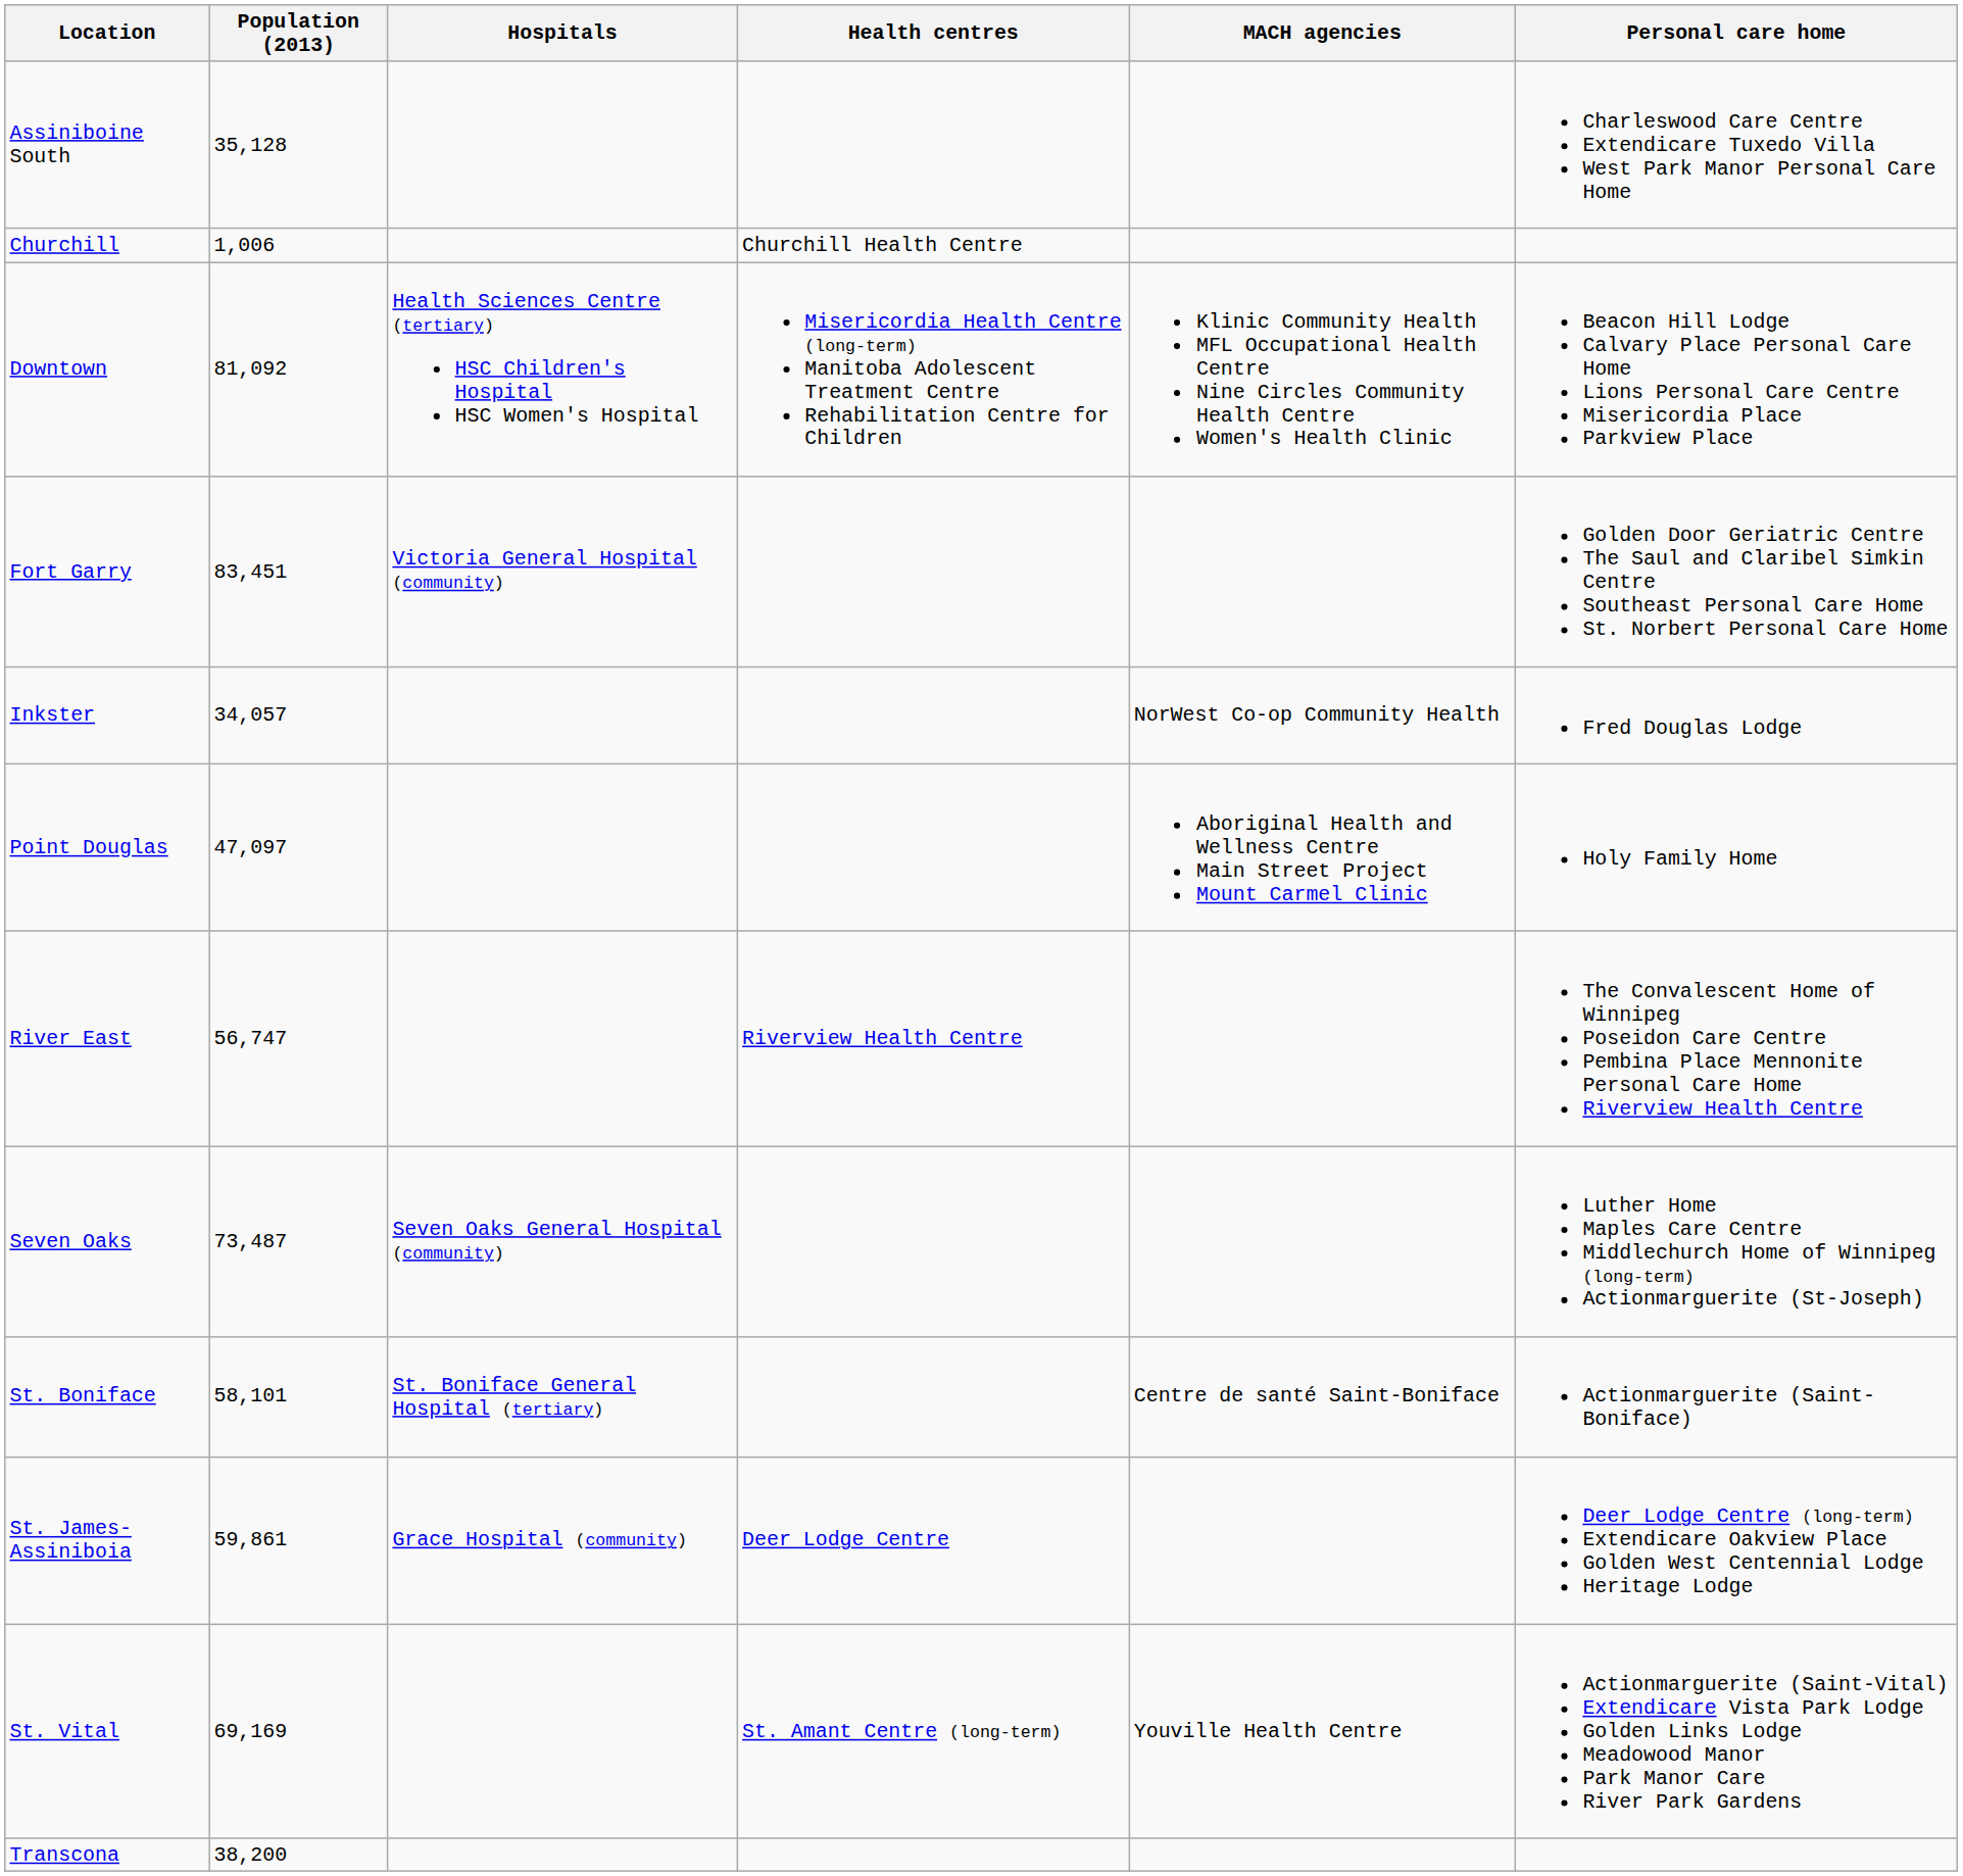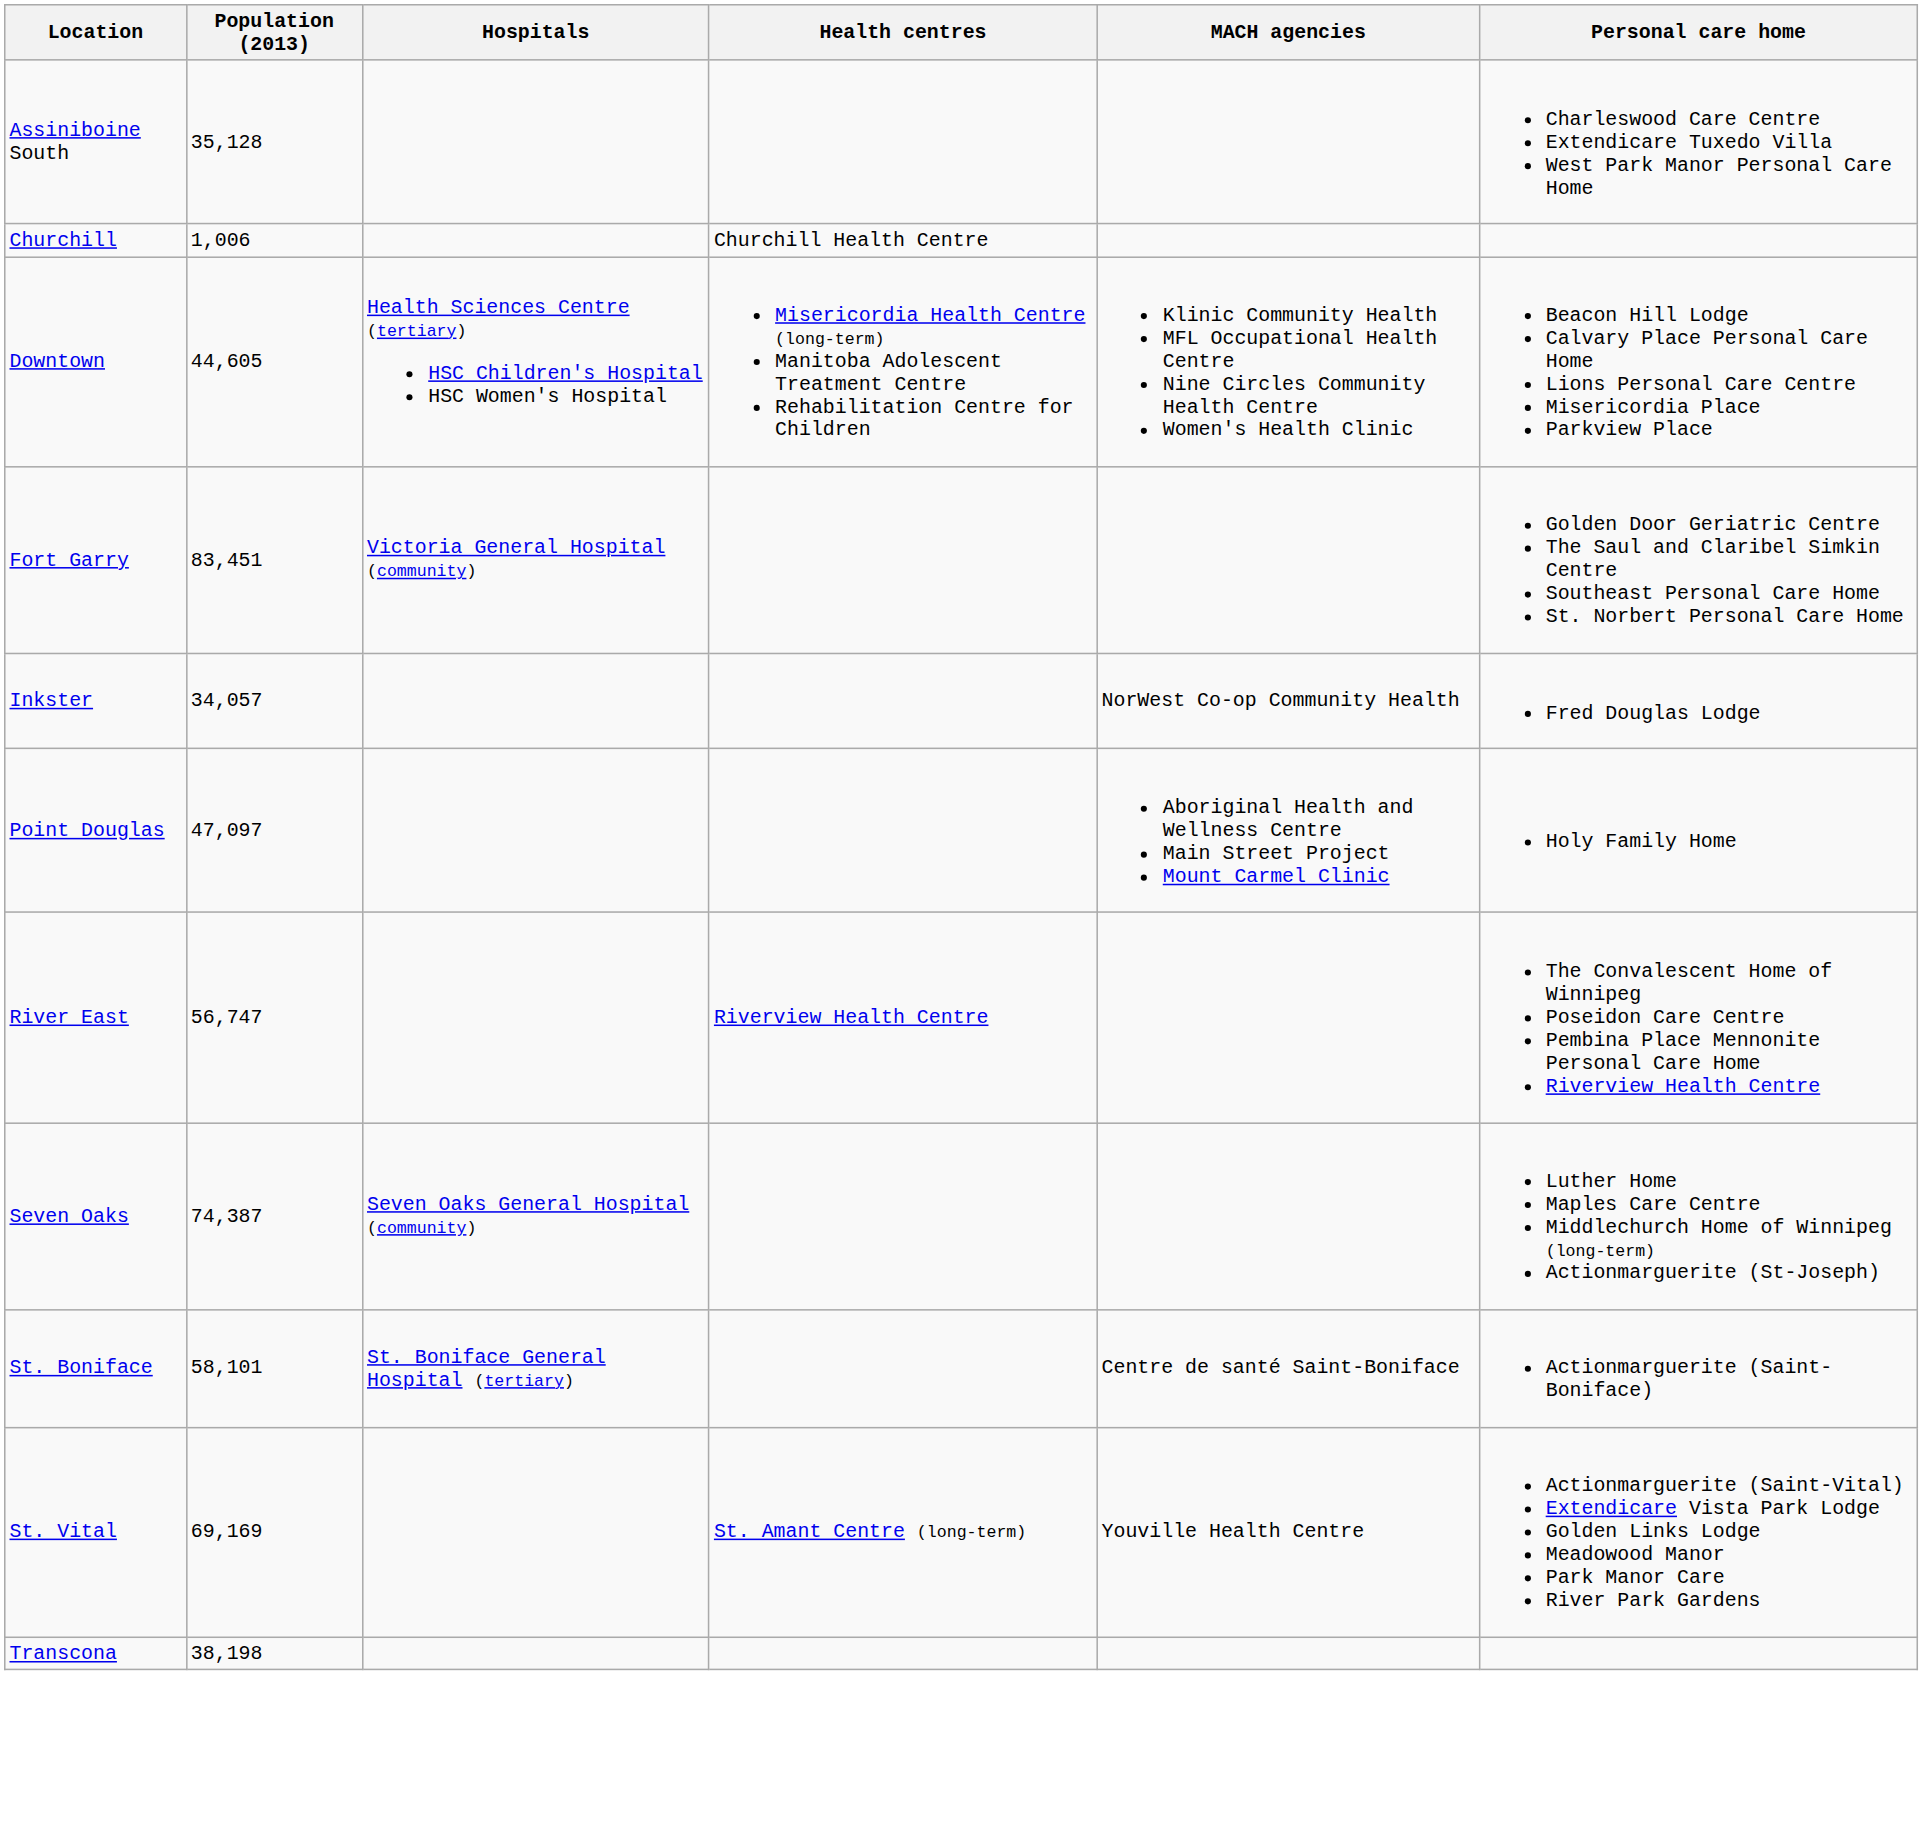Downtown | Population (2013): 81,092 -> 44,605
Seven Oaks | Population (2013): 73,487 -> 74,387
- row: St. James-Assiniboia | 59,861 | Grace Hospital (community) | Deer Lodge Centre | Deer Lodge Centre (long-term) Extendicare Oakview Place Golden West Centennial Lodge Heritage Lodge
Transcona | Population (2013): 38,200 -> 38,198
